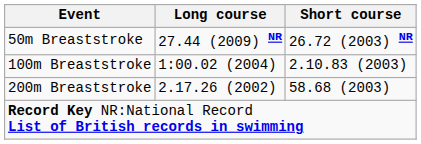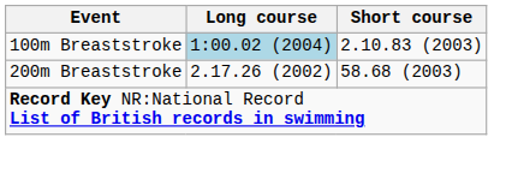- row: 50m Breaststroke | 27.44 (2009) NR | 26.72 (2003) NR
100m Breaststroke | Long course: no background -> lightblue background
